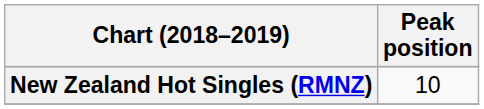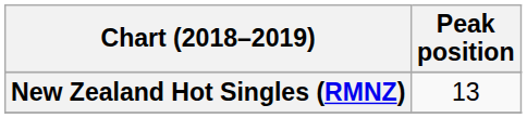New Zealand Hot Singles (RMNZ) | Peak position: 10 -> 13
